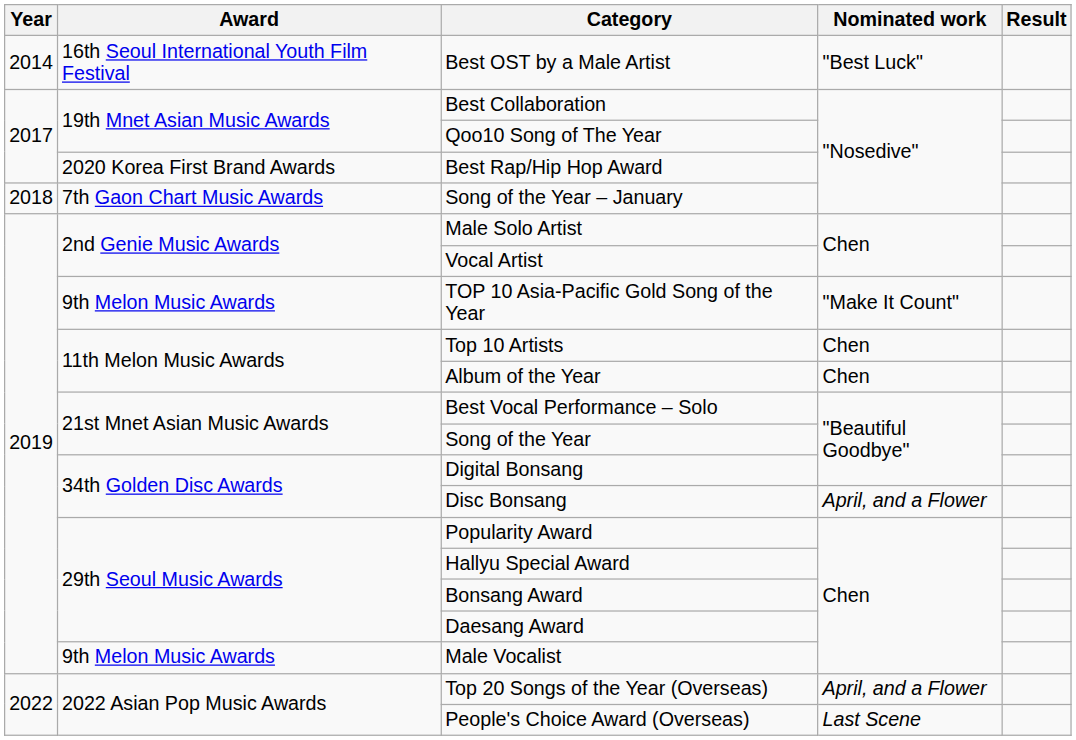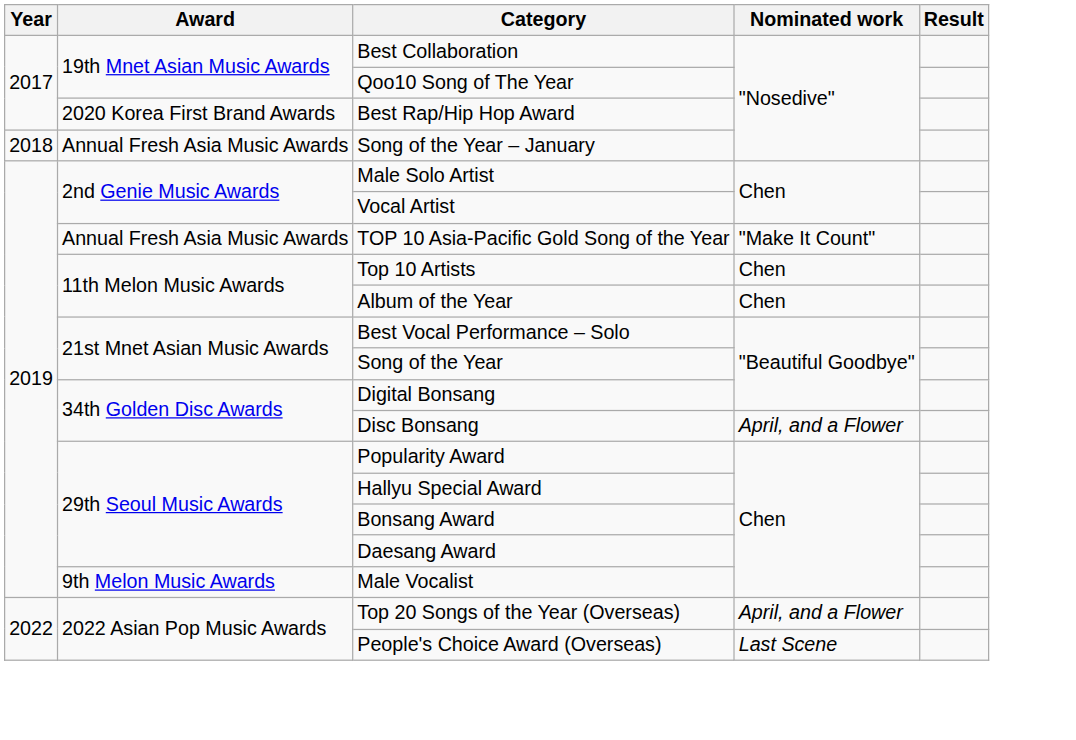- row: 2014 | 16th Seoul International Youth Film Festival | Best OST by a Male Artist | "Best Luck"
Song of the Year – January | Award: 7th Gaon Chart Music Awards -> Annual Fresh Asia Music Awards
TOP 10 Asia-Pacific Gold Song of the Year | Award: 9th Melon Music Awards -> Annual Fresh Asia Music Awards
